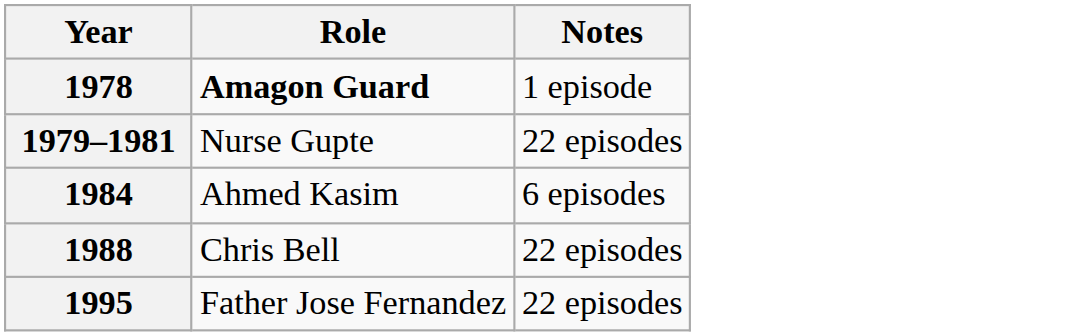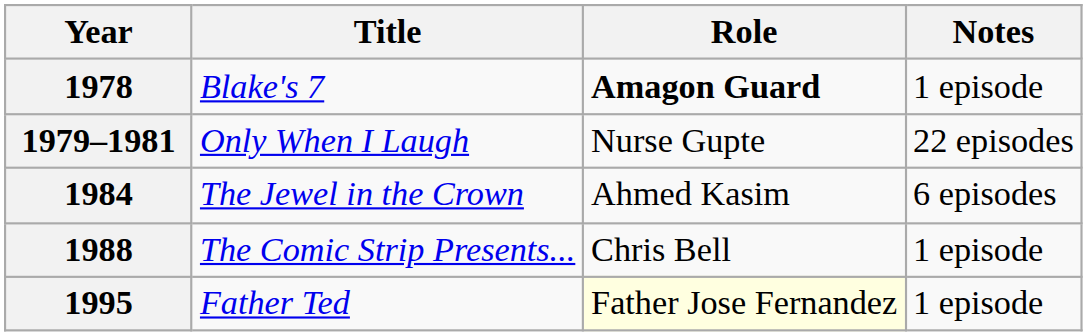+ column: Title | Blake's 7 | Only When I Laugh | The Jewel in the Crown | The Comic Strip Presents... | Father Ted
1988 | Notes: 22 episodes -> 1 episode
1995 | Role: no background -> lightyellow background
1995 | Notes: 22 episodes -> 1 episode
